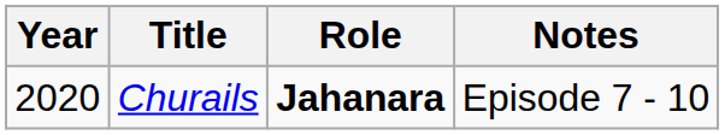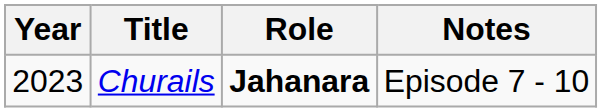Churails | Year: 2020 -> 2023
